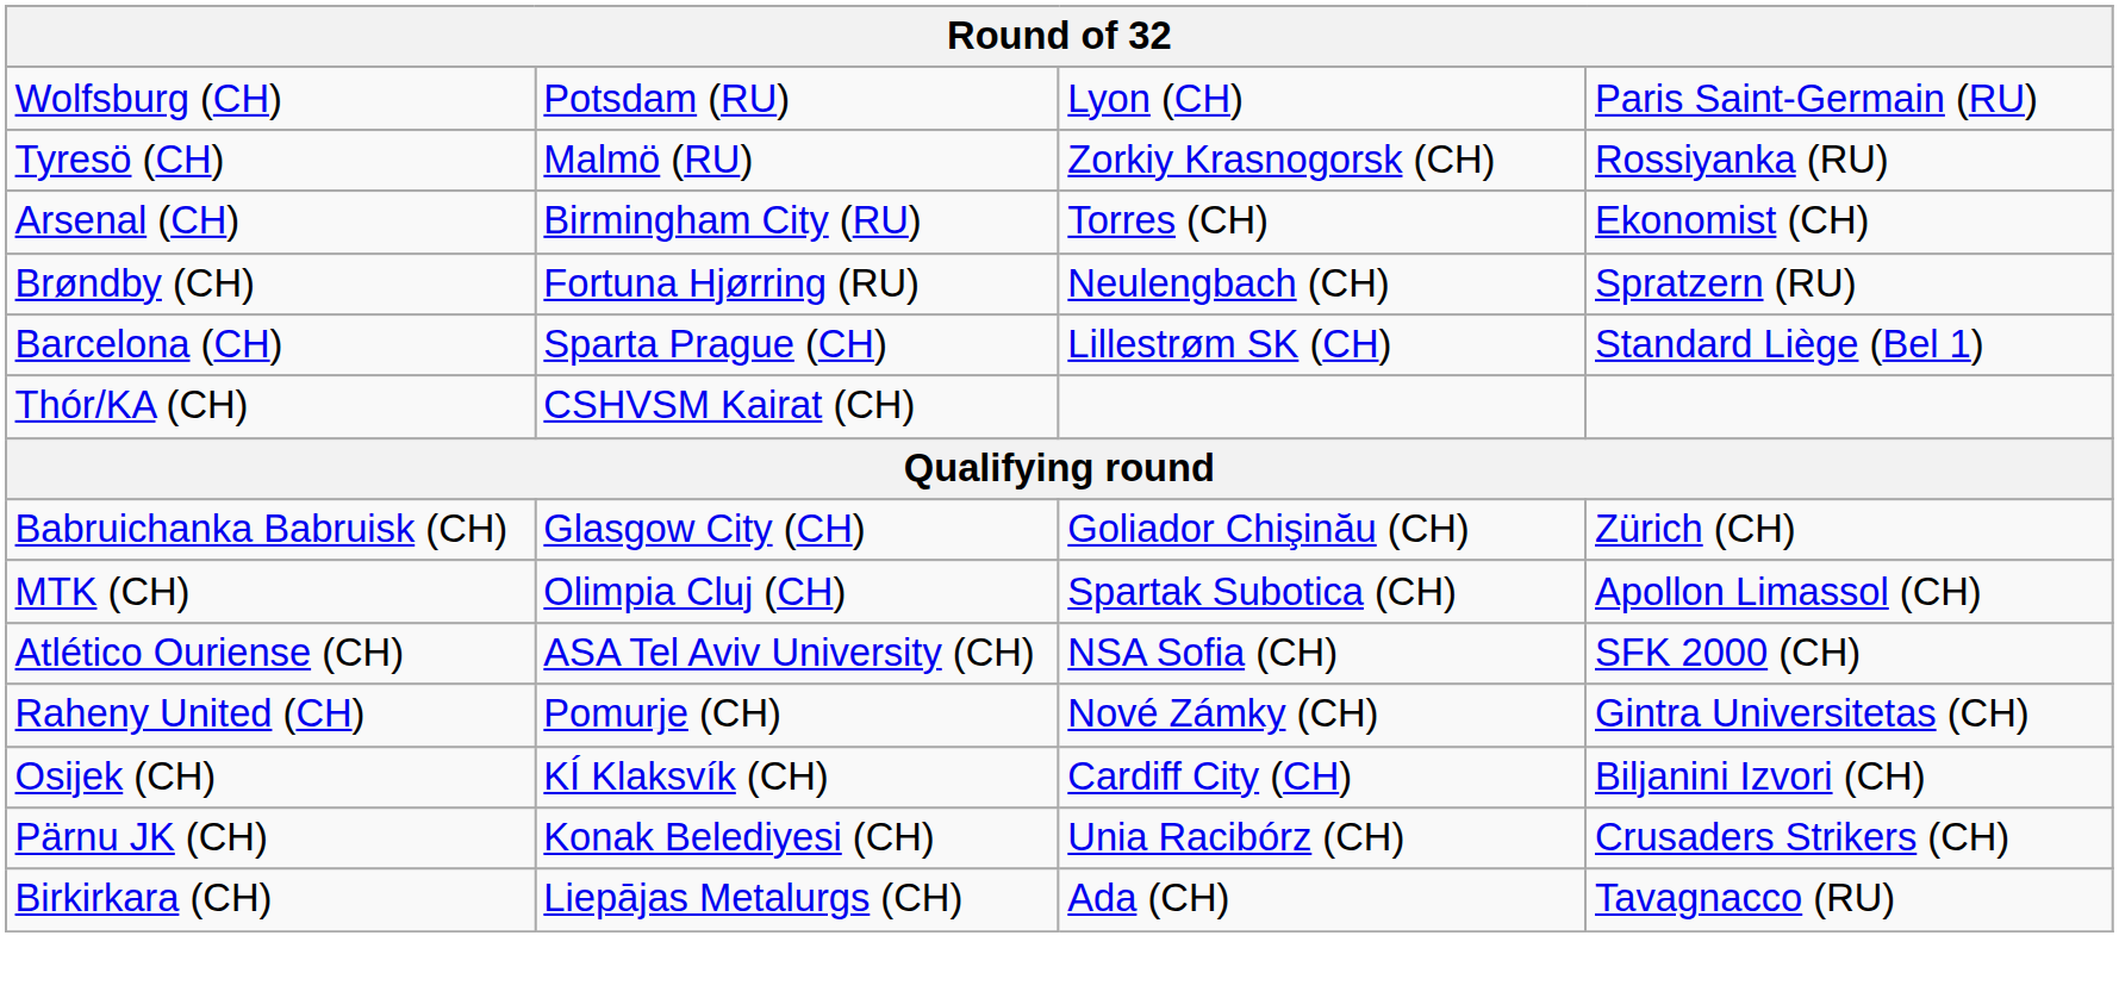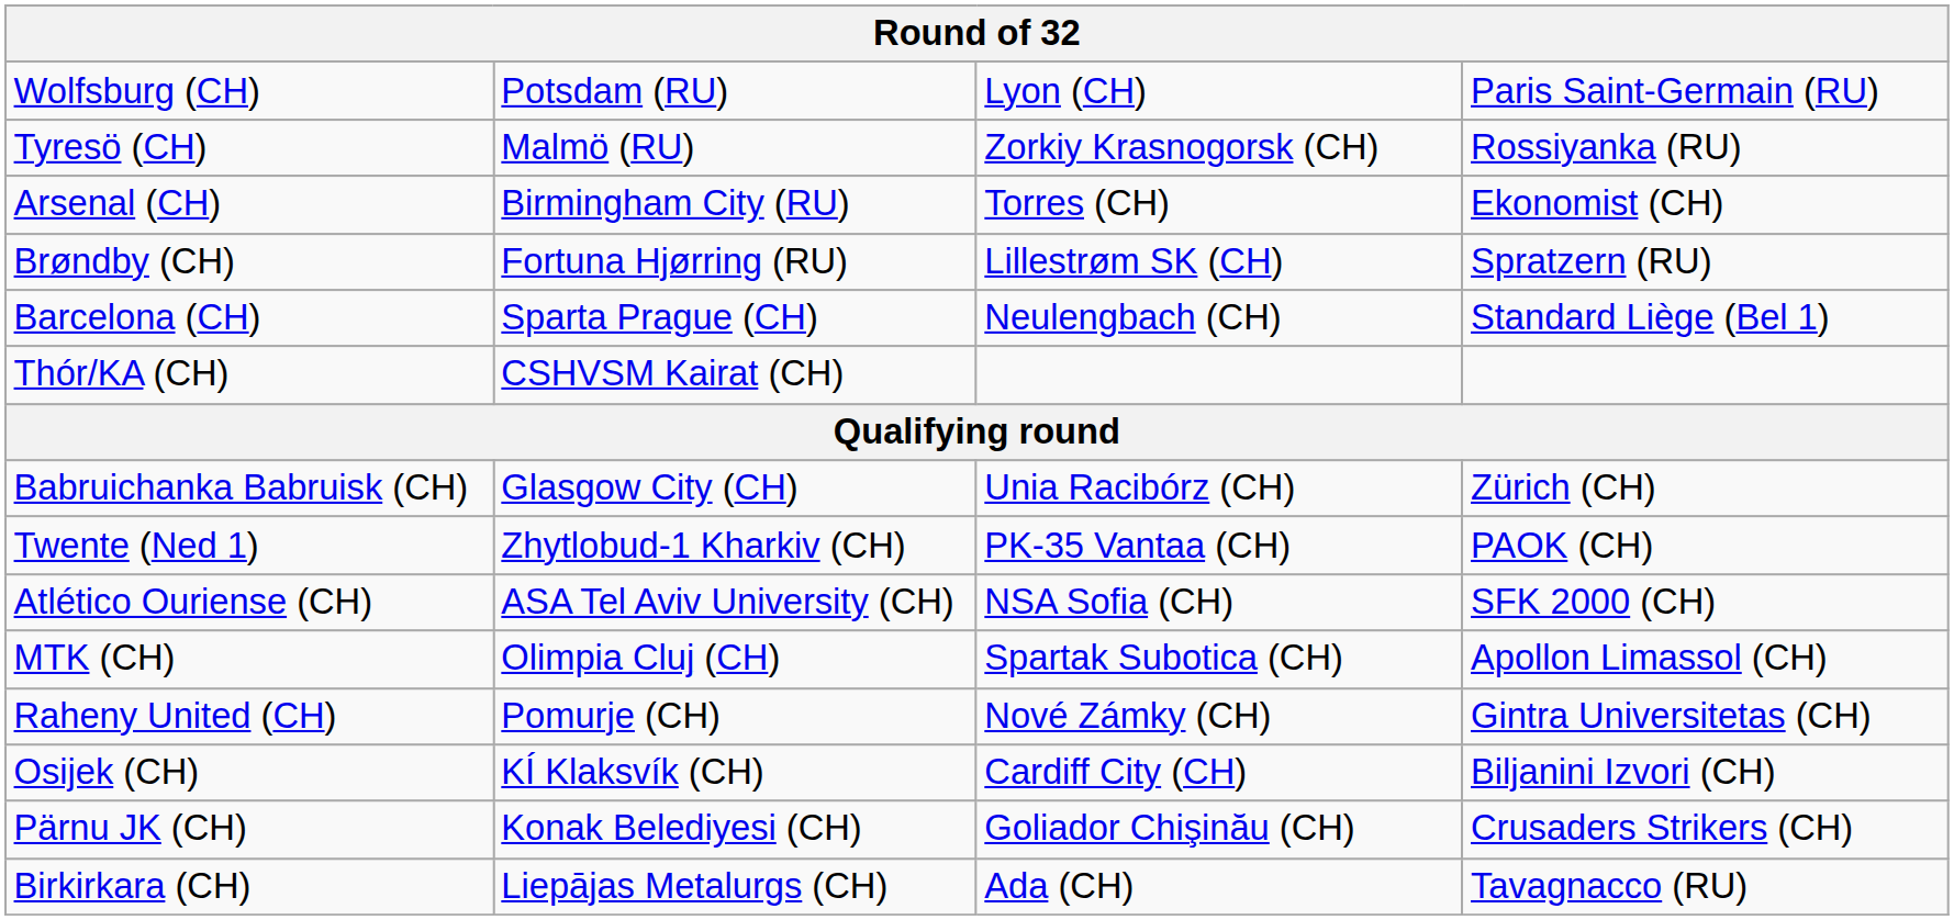Brøndby (CH) | column 3: Neulengbach (CH) -> Lillestrøm SK (CH)
Barcelona (CH) | column 3: Lillestrøm SK (CH) -> Neulengbach (CH)
Babruichanka Babruisk (CH) | column 3: Goliador Chişinău (CH) -> Unia Racibórz (CH)
+ row: Twente (Ned 1) | Zhytlobud-1 Kharkiv (CH) | PK-35 Vantaa (CH) | PAOK (CH)
rows swapped: MTK (CH) <-> Atlético Ouriense (CH)
Pärnu JK (CH) | column 3: Unia Racibórz (CH) -> Goliador Chişinău (CH)
